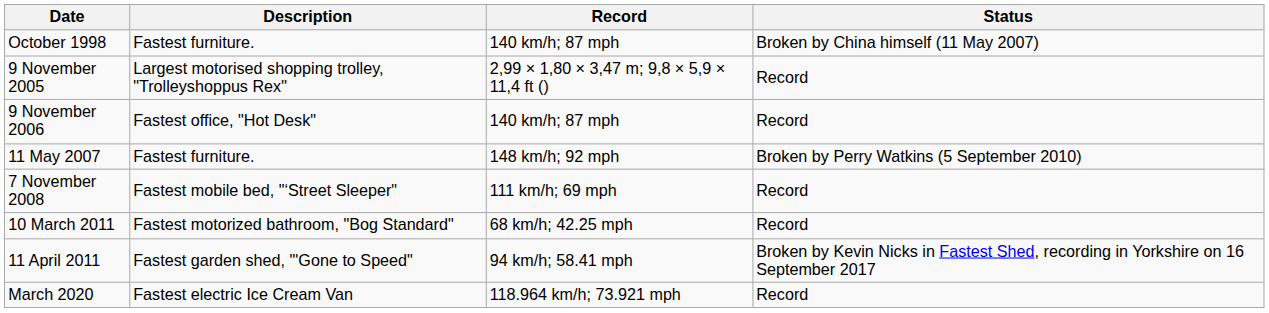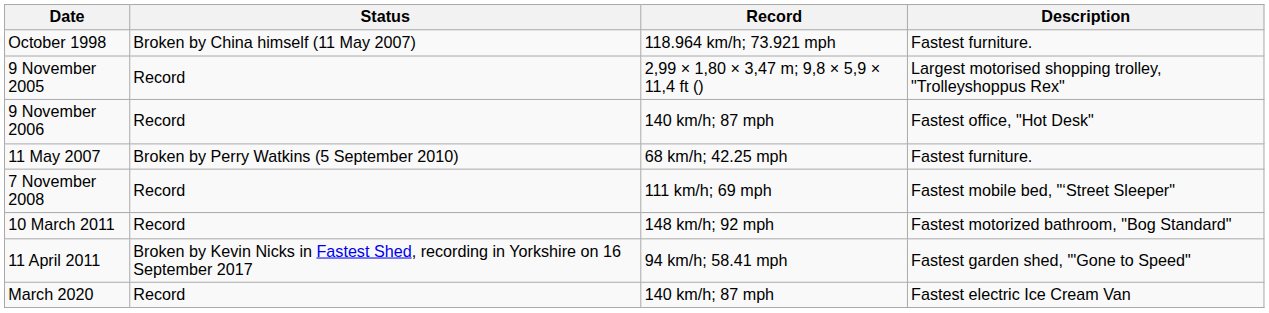columns swapped: Description <-> Status
October 1998 | Record: 140 km/h; 87 mph -> 118.964 km/h; 73.921 mph
11 May 2007 | Record: 148 km/h; 92 mph -> 68 km/h; 42.25 mph
10 March 2011 | Record: 68 km/h; 42.25 mph -> 148 km/h; 92 mph
March 2020 | Record: 118.964 km/h; 73.921 mph -> 140 km/h; 87 mph
